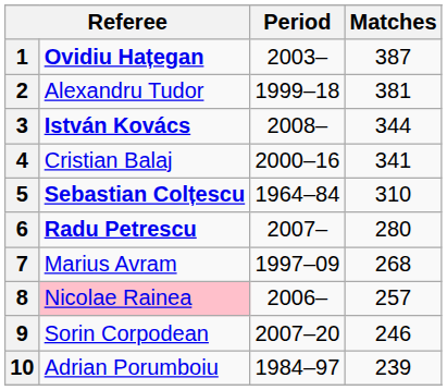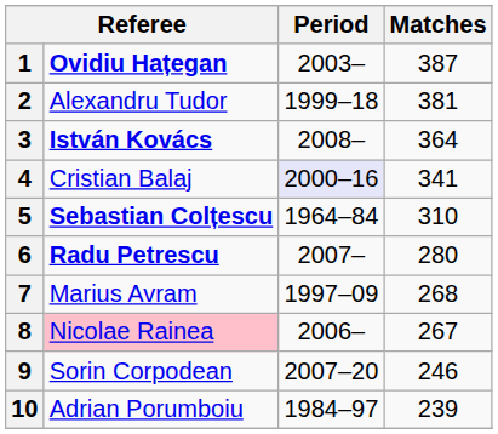3 | Matches: 344 -> 364
4 | Period: no background -> lavender background
8 | Matches: 257 -> 267
